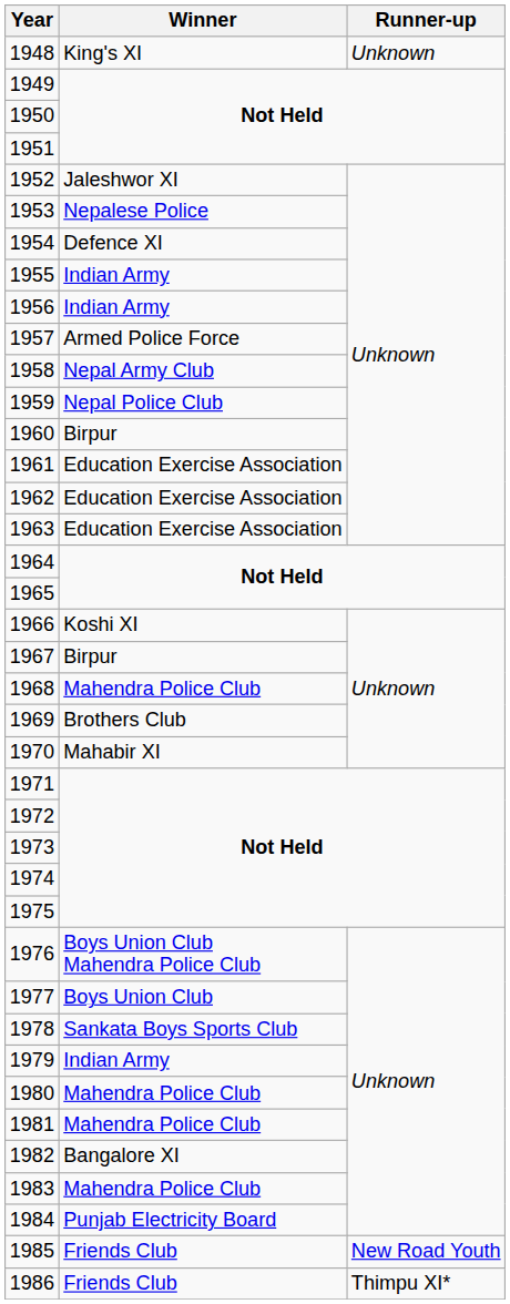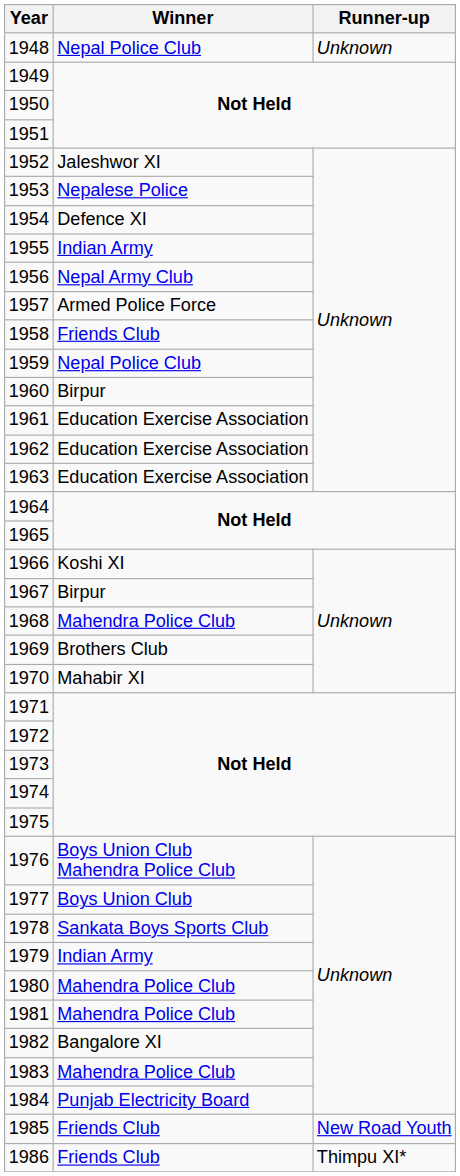1948 | Winner: King's XI -> Nepal Police Club
1956 | Winner: Indian Army -> Nepal Army Club
1958 | Winner: Nepal Army Club -> Friends Club
